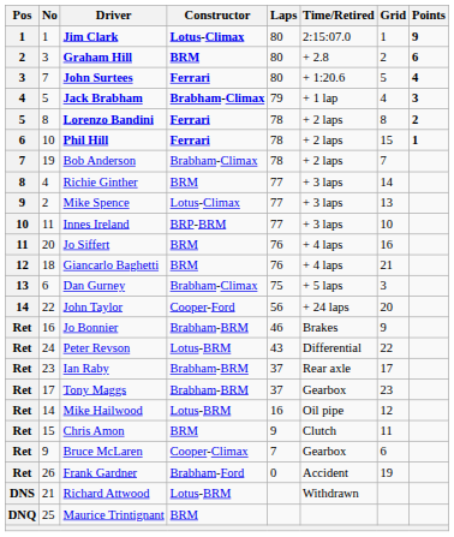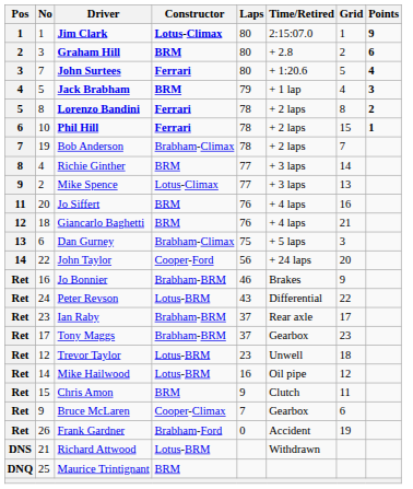Jack Brabham | Constructor: Brabham-Climax -> BRM
- row: 10 | 11 | Innes Ireland | BRP-BRM | 77 | + 3 laps | 10
+ row: Ret | 12 | Trevor Taylor | Lotus-BRM | 23 | Unwell | 18
